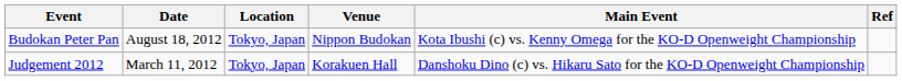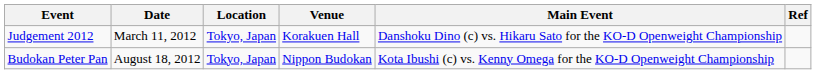rows swapped: Judgement 2012 <-> Budokan Peter Pan
